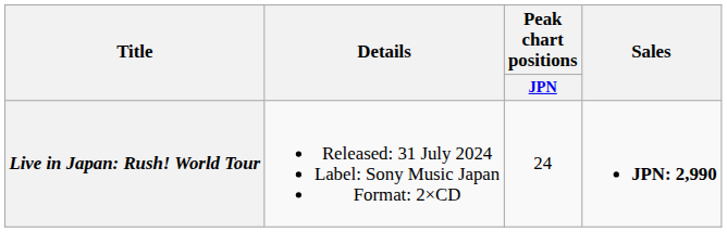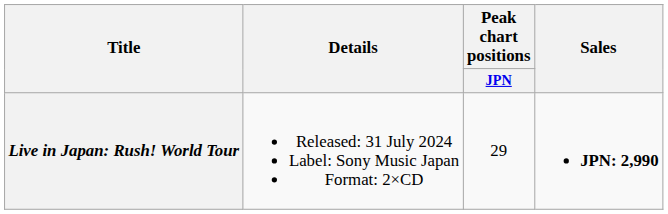Live in Japan: Rush! World Tour | Peak chart positions / JPN: 24 -> 29
